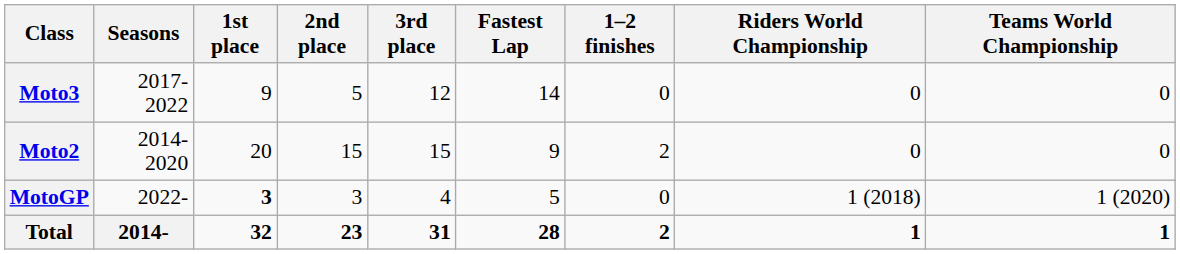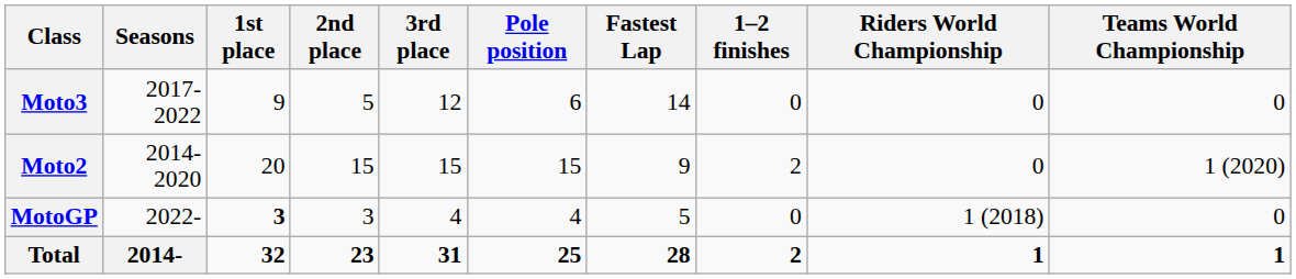+ column: Pole position | 6 | 15 | 4 | 25
Moto2 | Teams World Championship: 0 -> 1 (2020)
MotoGP | Teams World Championship: 1 (2020) -> 0
